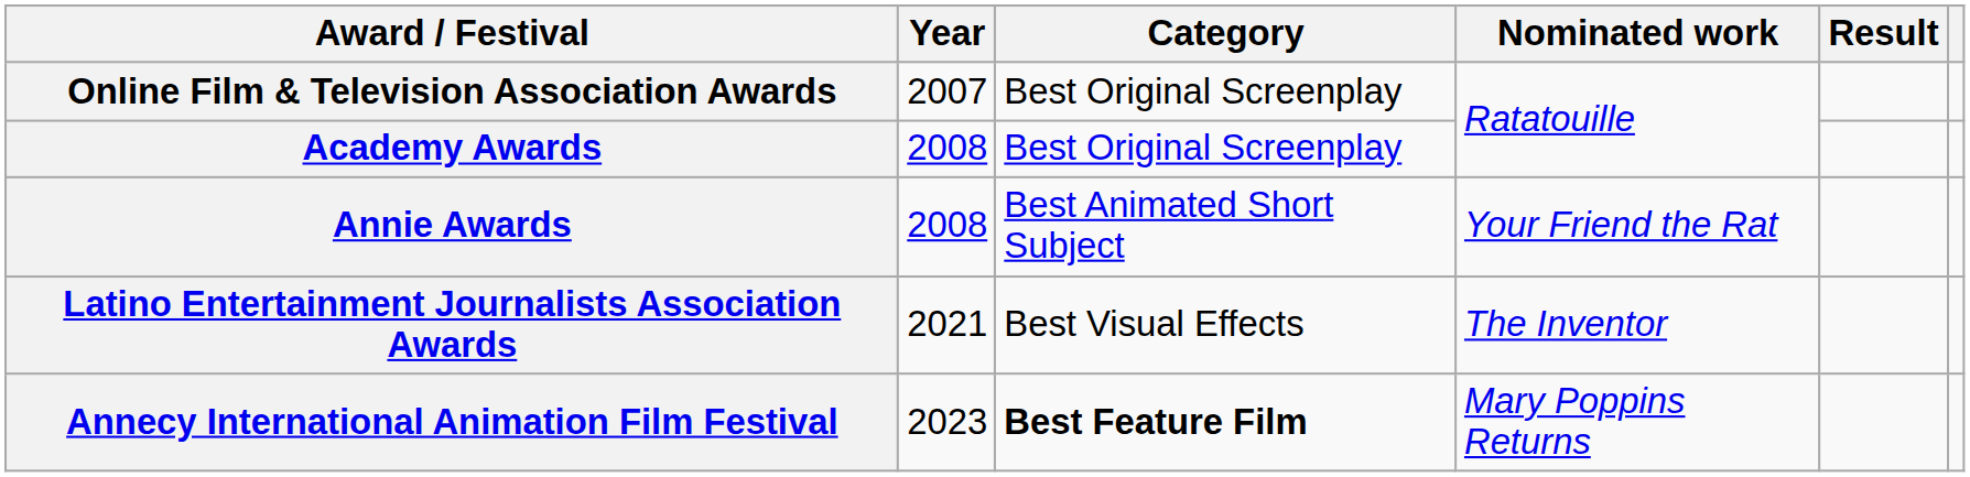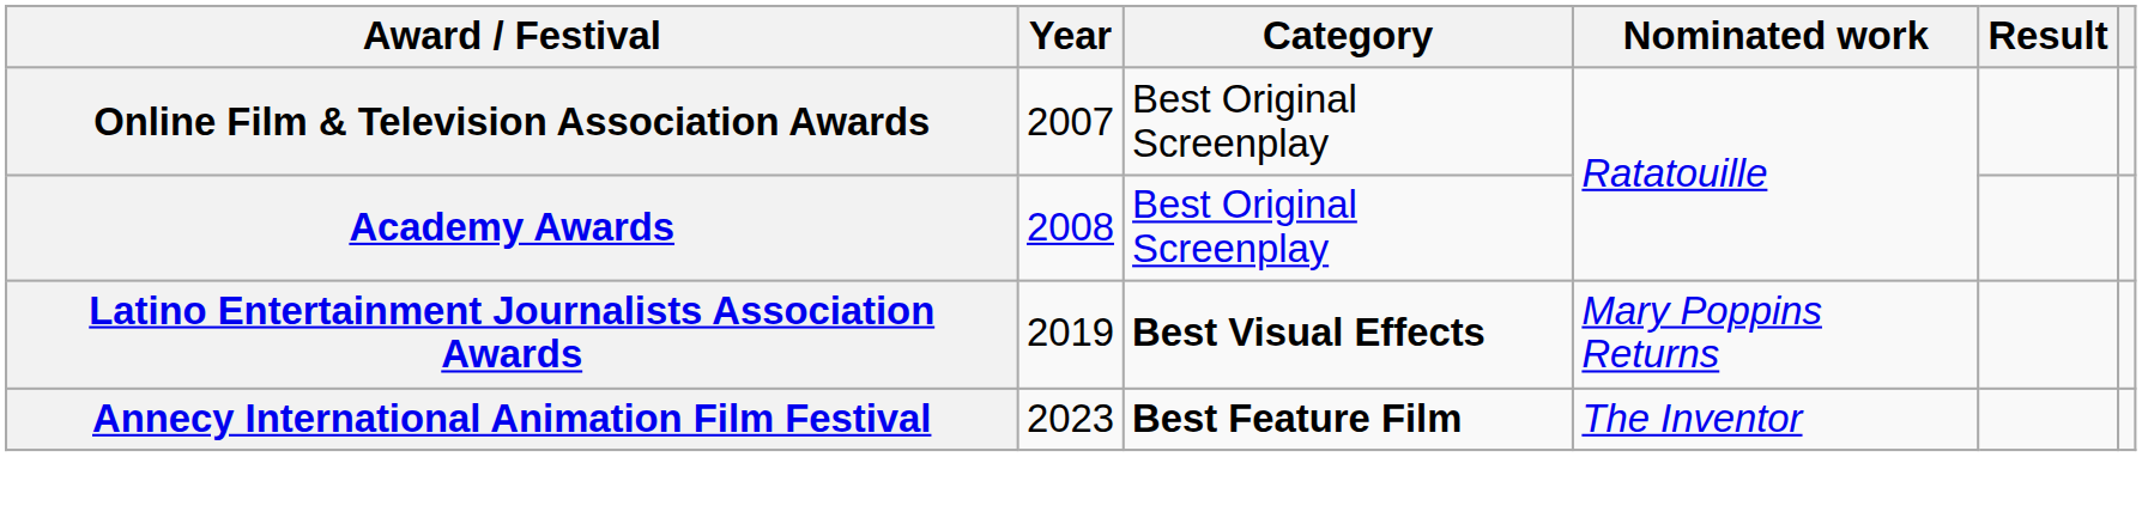- row: Annie Awards | 2008 | Best Animated Short Subject | Your Friend the Rat
Latino Entertainment Journalists Association Awards | Year: 2021 -> 2019
Latino Entertainment Journalists Association Awards | Category: normal -> bold
Latino Entertainment Journalists Association Awards | Nominated work: The Inventor -> Mary Poppins Returns
Annecy International Animation Film Festival | Nominated work: Mary Poppins Returns -> The Inventor
